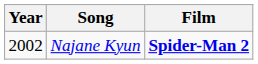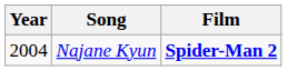Najane Kyun | Year: 2002 -> 2004
